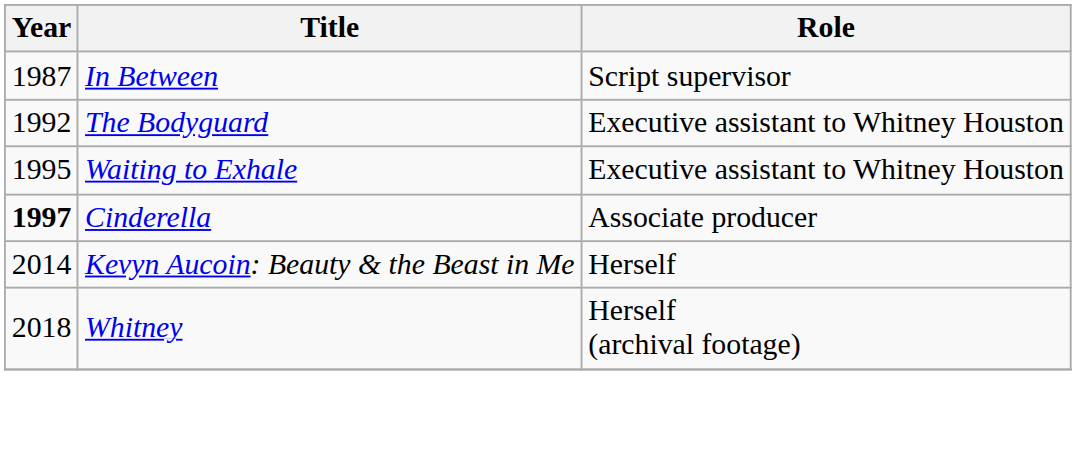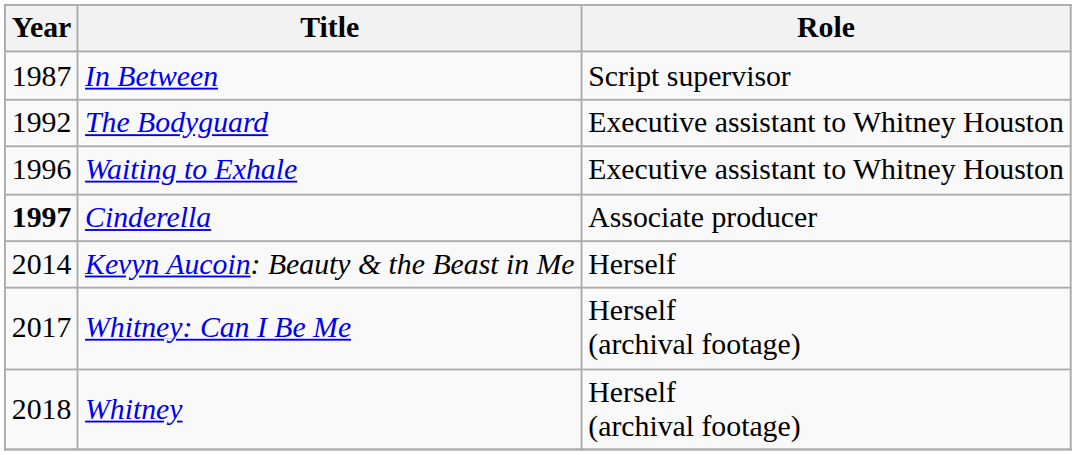Waiting to Exhale | Year: 1995 -> 1996
+ row: 2017 | Whitney: Can I Be Me | Herself (archival footage)
